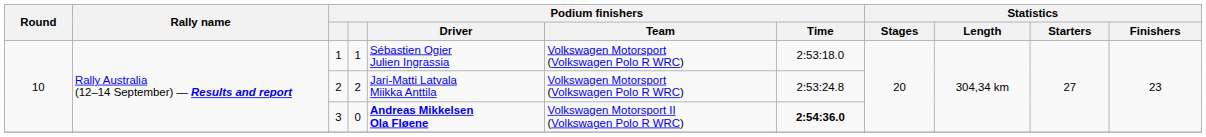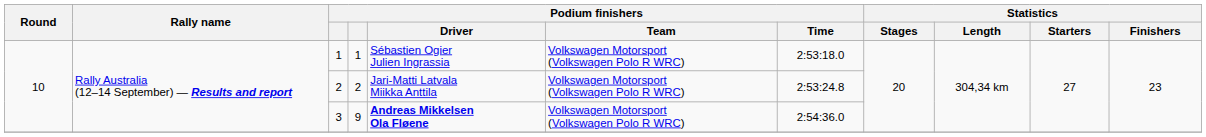3 | column 4: 0 -> 9
3 | Podium finishers / Team: Volkswagen Motorsport II (Volkswagen Polo R WRC) -> Volkswagen Motorsport (Volkswagen Polo R WRC)
3 | Podium finishers / Time: bold -> normal
